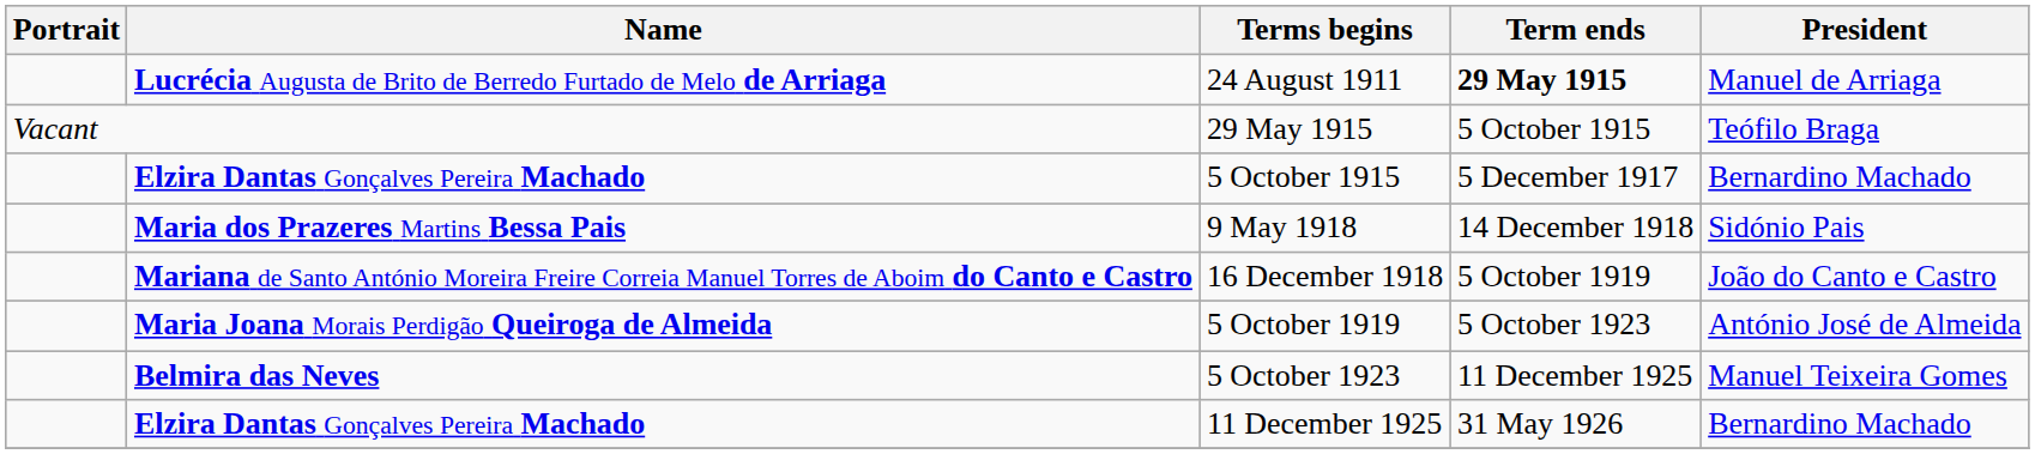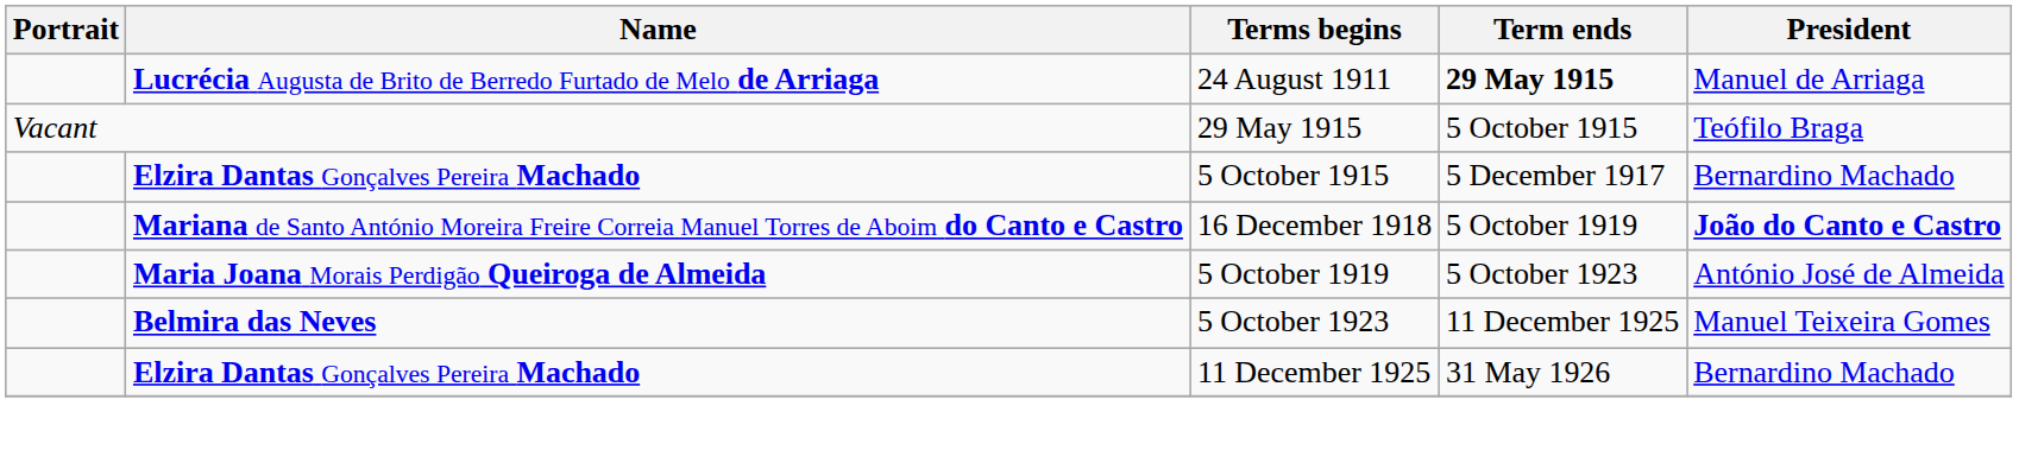- row: Maria dos Prazeres Martins Bessa Pais | 9 May 1918 | 14 December 1918 | Sidónio Pais
16 December 1918 | President: normal -> bold
